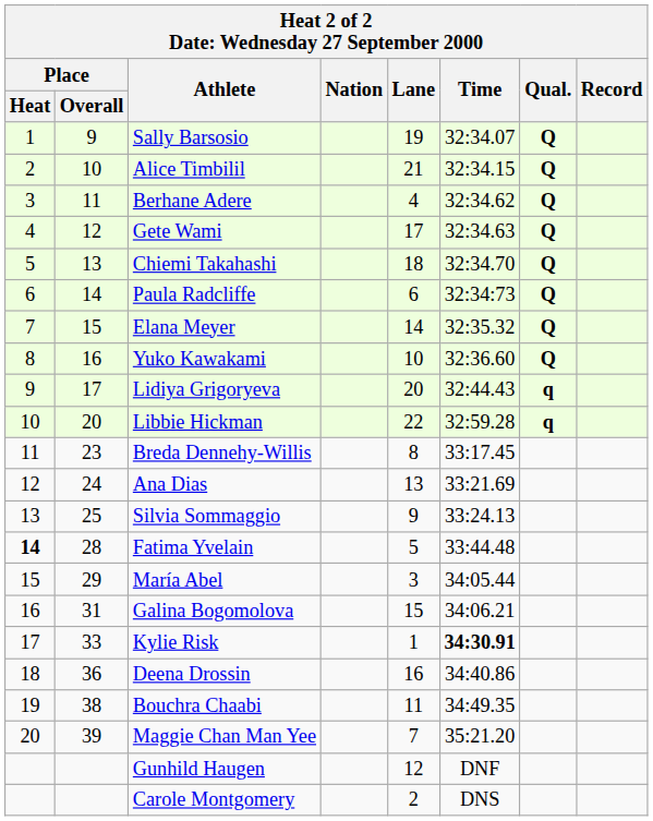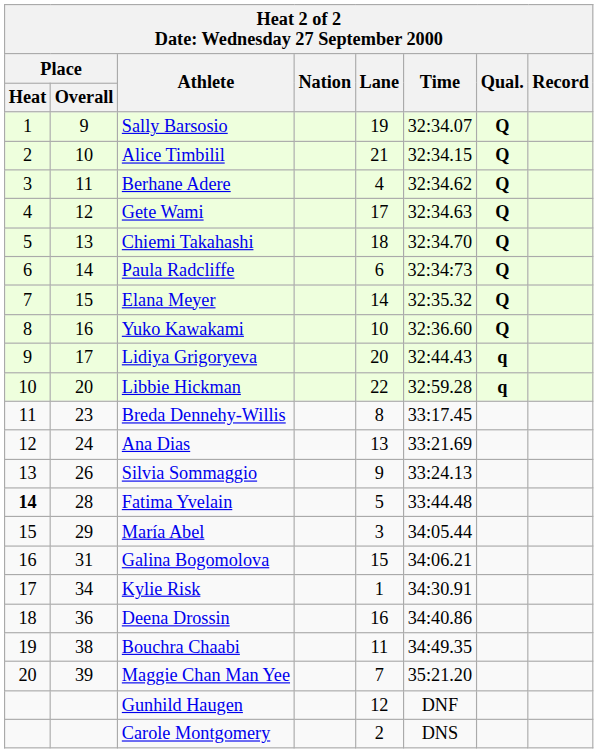Silvia Sommaggio | Place / Overall: 25 -> 26
Kylie Risk | Place / Overall: 33 -> 34
Kylie Risk | Time: bold -> normal
